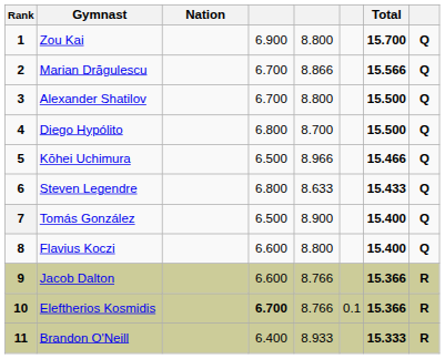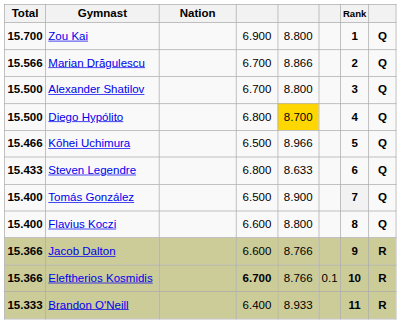columns swapped: Rank <-> Total
Diego Hypólito | column 5: no background -> gold background
